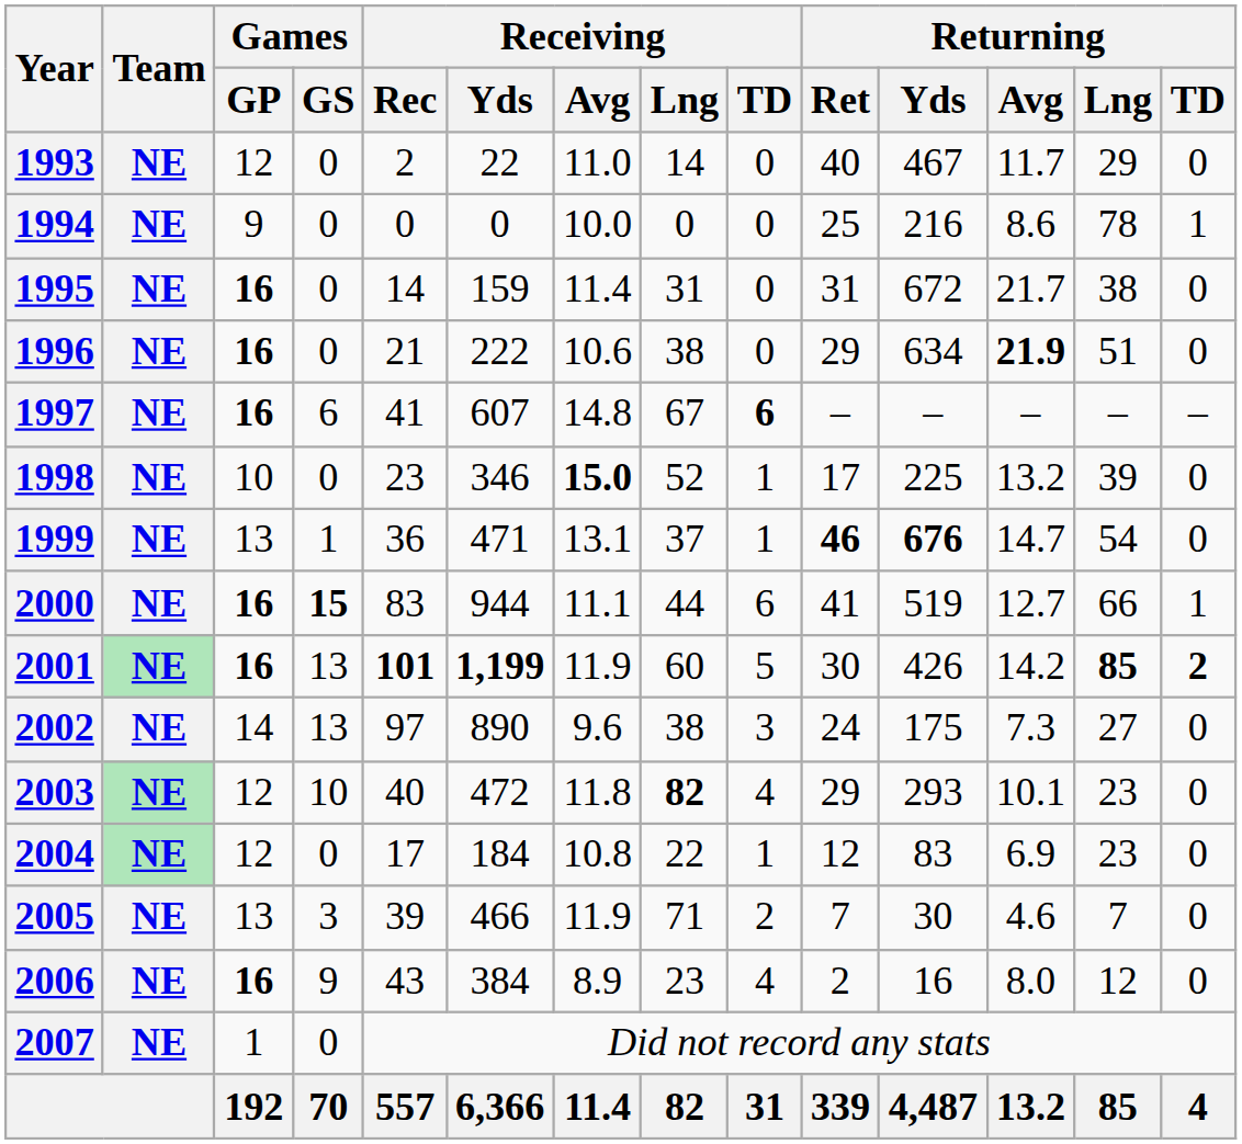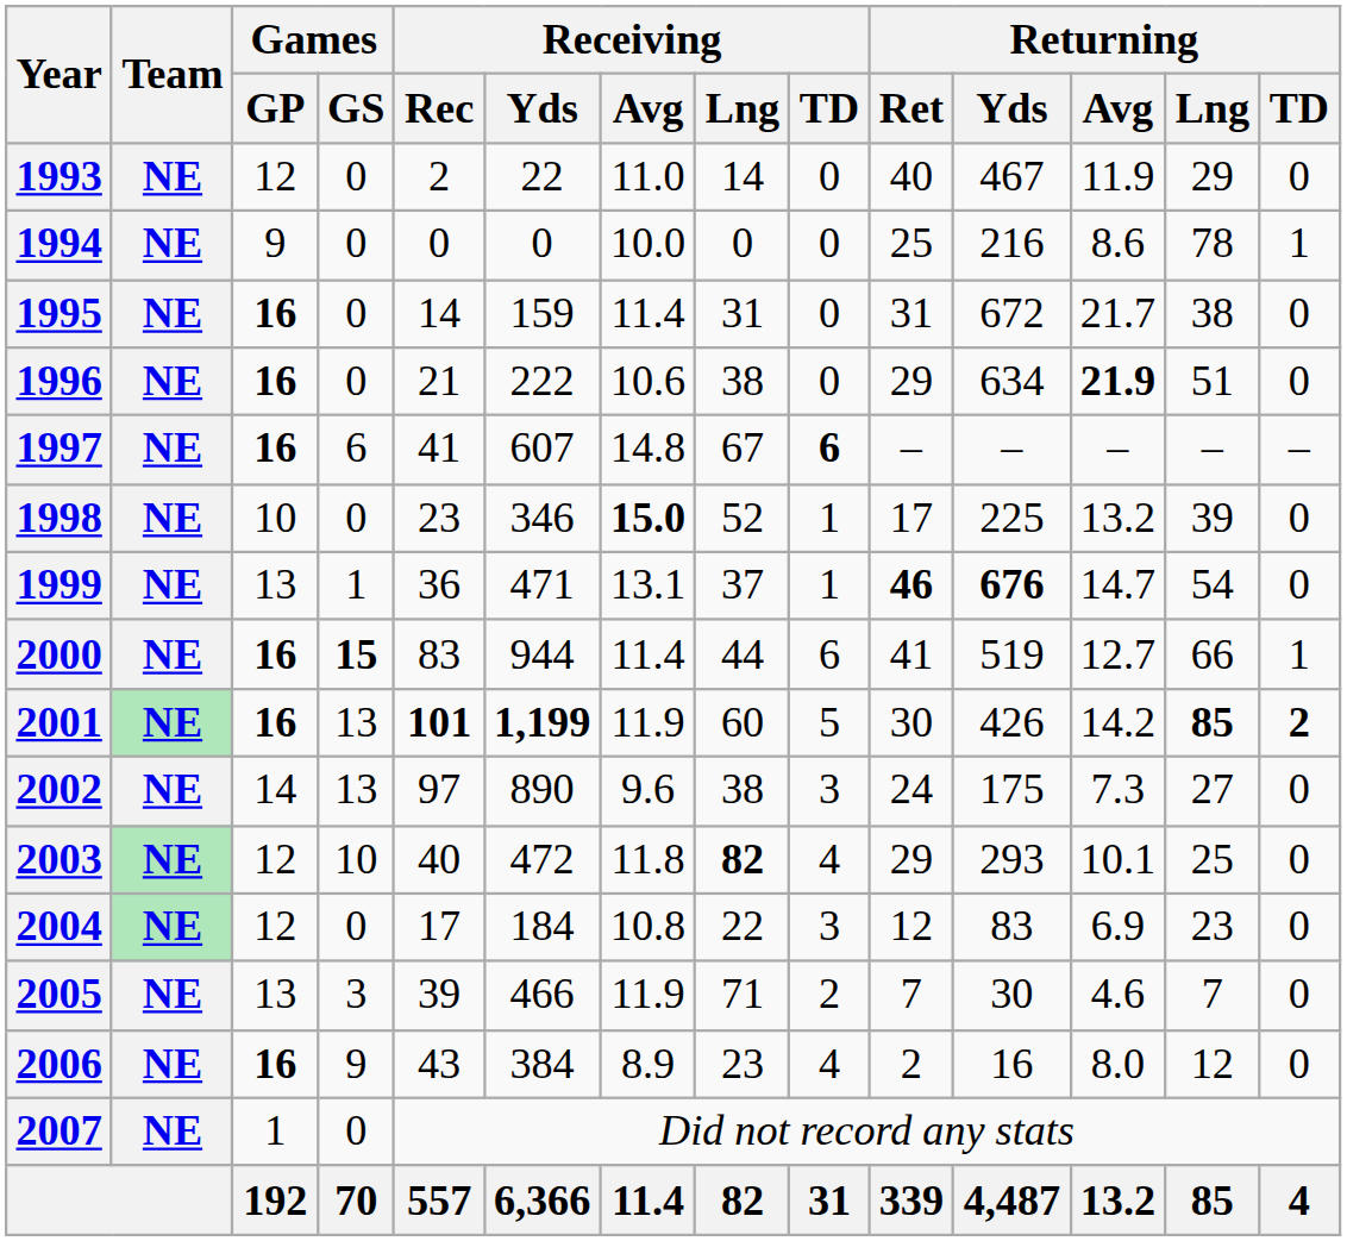1993 | Returning / Avg: 11.7 -> 11.9
2000 | Receiving / Avg: 11.1 -> 11.4
2003 | Returning / Lng: 23 -> 25
2004 | Receiving / TD: 1 -> 3
